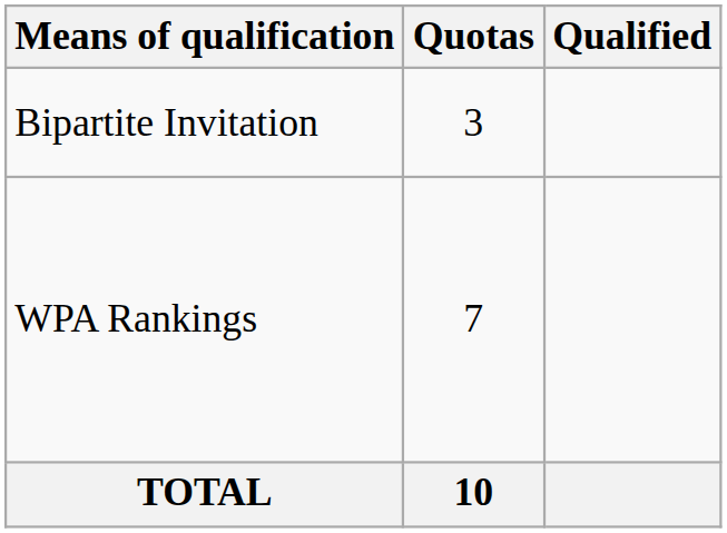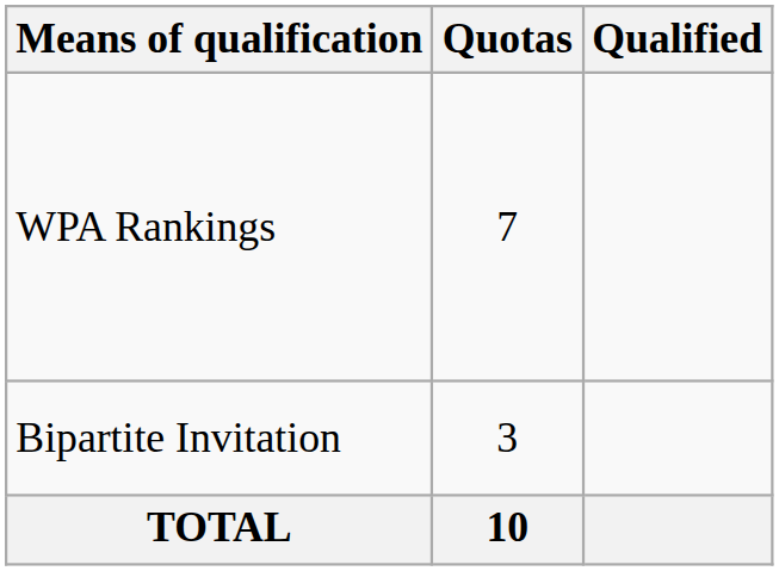rows swapped: WPA Rankings <-> Bipartite Invitation
